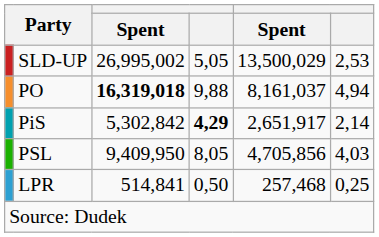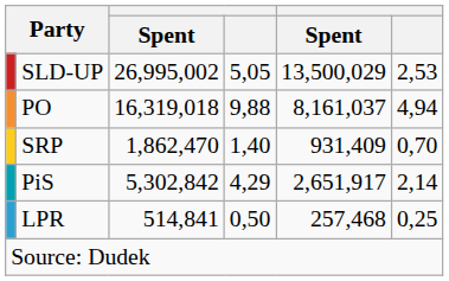PO | column 3: bold -> normal
+ row: SRP | 1,862,470 | 1,40 | 931,409 | 0,70
PiS | column 4: bold -> normal
- row: PSL | 9,409,950 | 8,05 | 4,705,856 | 4,03
